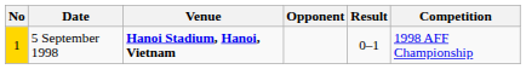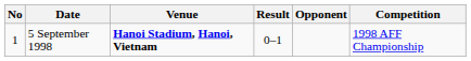columns swapped: Opponent <-> Result
5 September 1998 | No: gold background -> no background
